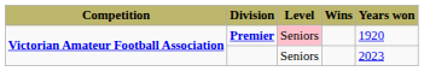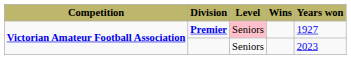Premier | Years won: 1920 -> 1927
